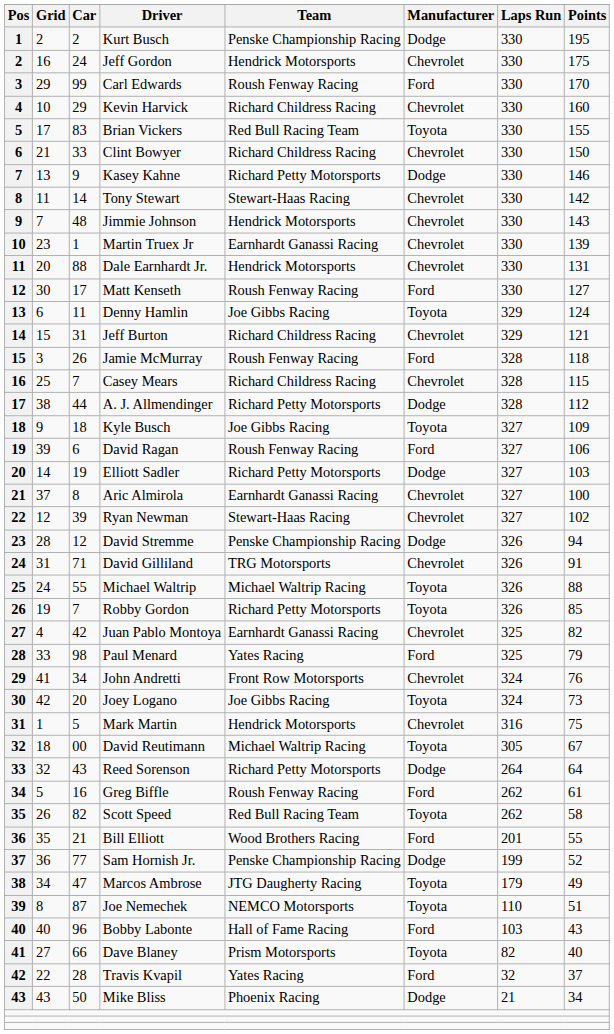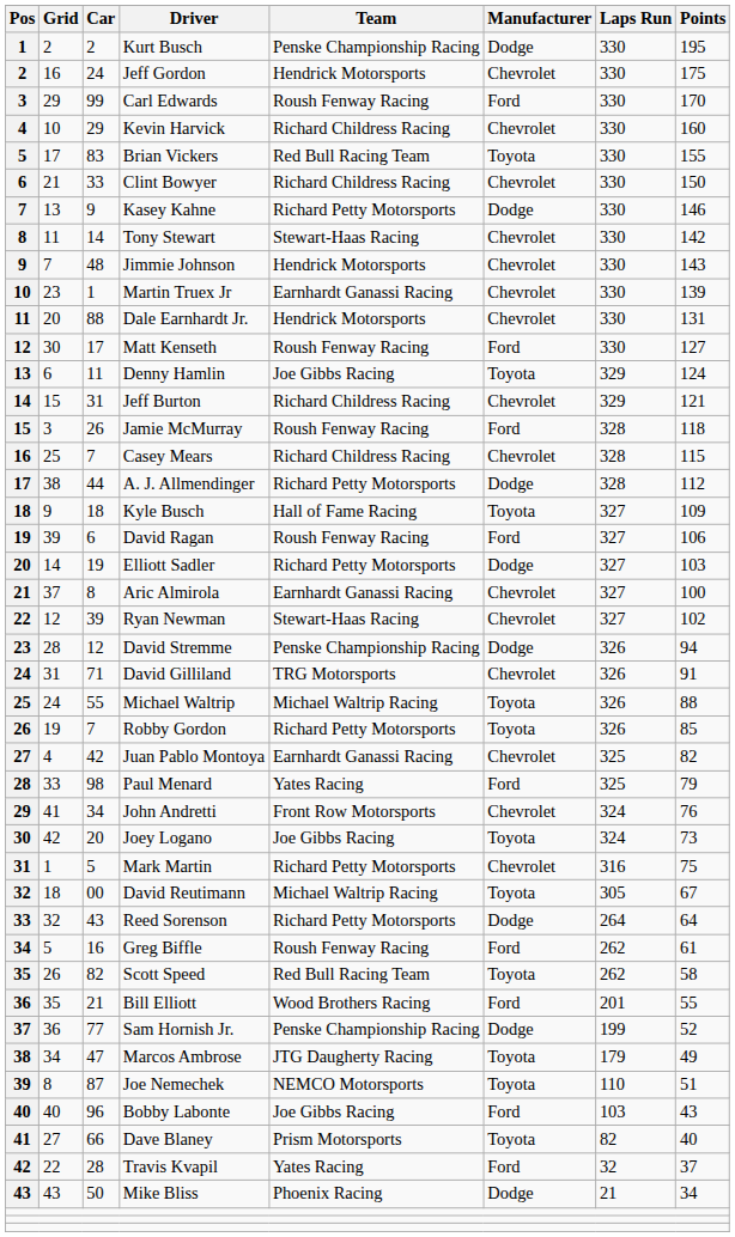Kyle Busch | Team: Joe Gibbs Racing -> Hall of Fame Racing
Mark Martin | Team: Hendrick Motorsports -> Richard Petty Motorsports
Bobby Labonte | Team: Hall of Fame Racing -> Joe Gibbs Racing
